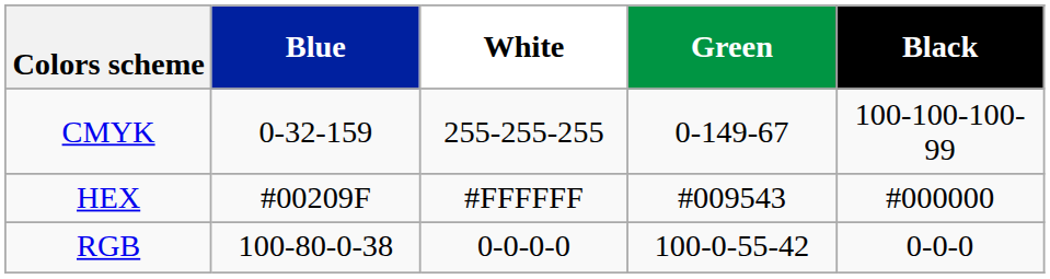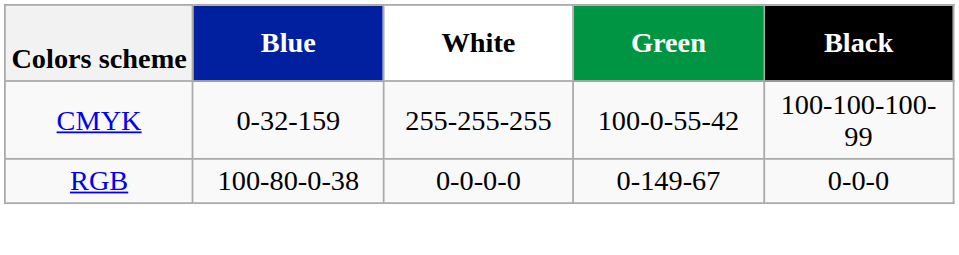CMYK | Green: 0-149-67 -> 100-0-55-42
- row: HEX | #00209F | #FFFFFF | #009543 | #000000
RGB | Green: 100-0-55-42 -> 0-149-67
